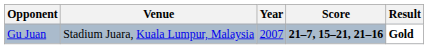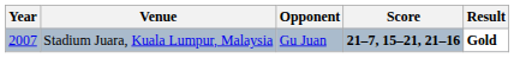columns swapped: Year <-> Opponent
